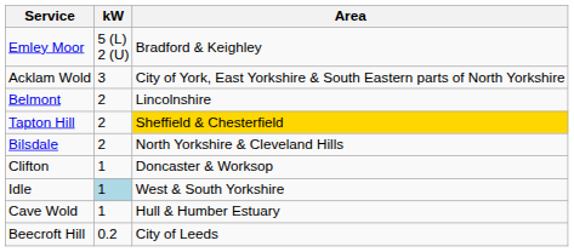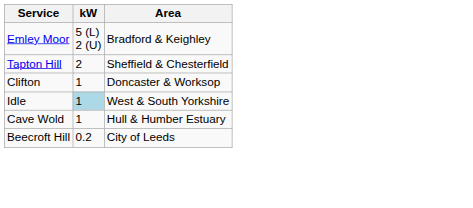- row: Acklam Wold | 3 | City of York, East Yorkshire & South Eastern parts of North Yorkshire
- row: Belmont | 2 | Lincolnshire
Tapton Hill | Area: gold background -> no background
- row: Bilsdale | 2 | North Yorkshire & Cleveland Hills
